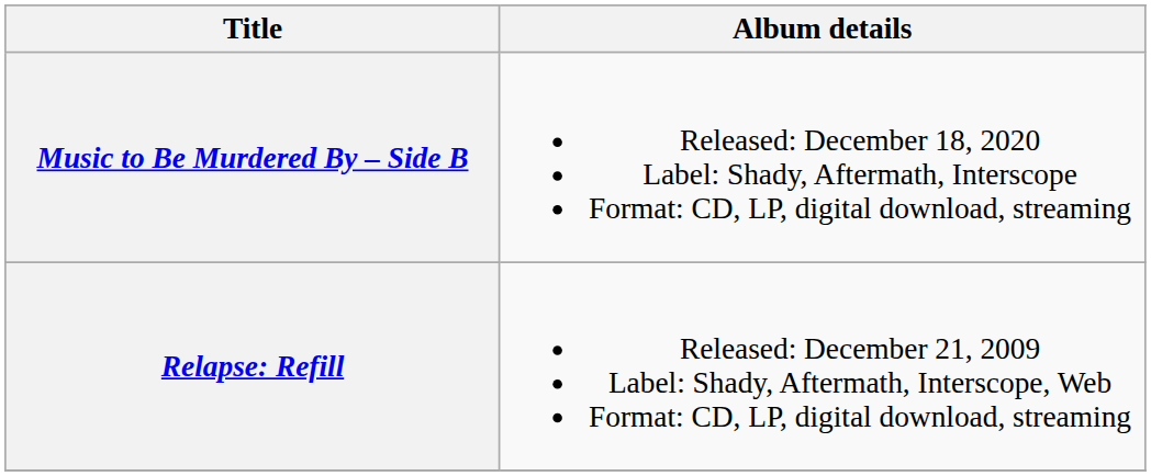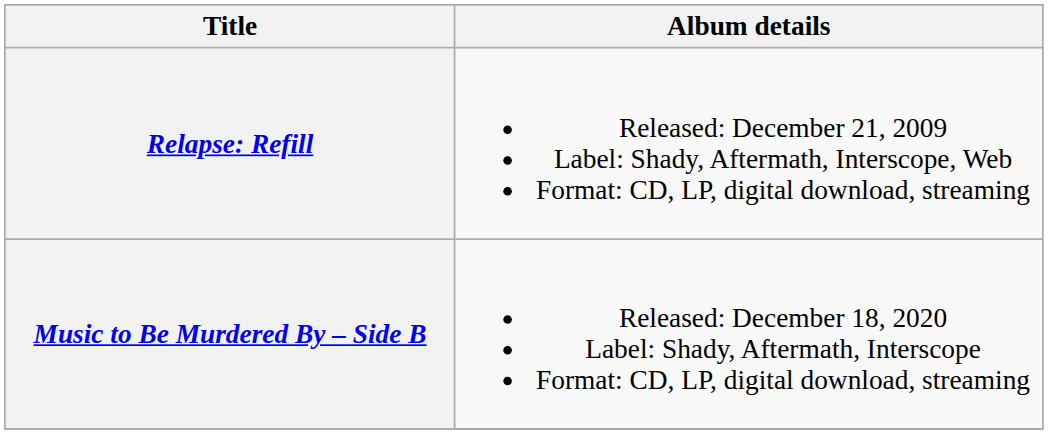rows swapped: Relapse: Refill <-> Music to Be Murdered By – Side B
